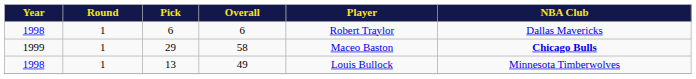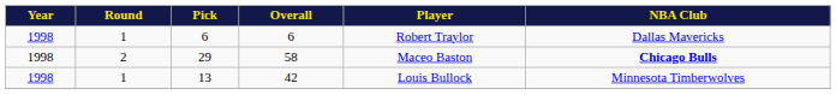29 | Year: 1999 -> 1998
29 | Round: 1 -> 2
13 | Overall: 49 -> 42
